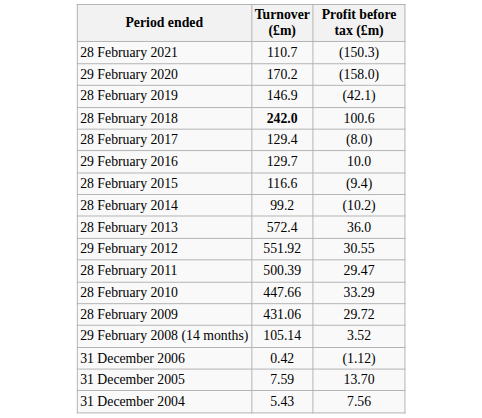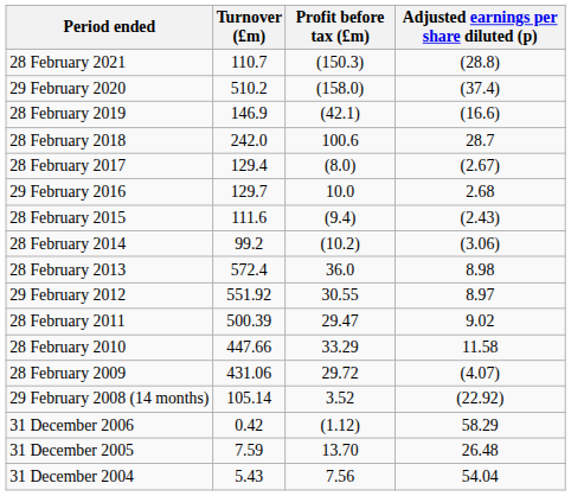+ column: Adjusted earnings per share diluted (p) | (28.8) | (37.4) | (16.6) | 28.7 | (2.67) | 2.68 | (2.43) | (3.06) | 8.98 | 8.97 | 9.02 | 11.58 | (4.07) | (22.92) | 58.29 | 26.48 | 54.04
29 February 2020 | Turnover (£m): 170.2 -> 510.2
28 February 2018 | Turnover (£m): bold -> normal
28 February 2015 | Turnover (£m): 116.6 -> 111.6
